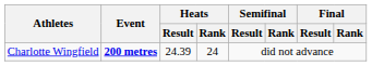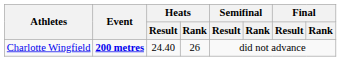Charlotte Wingfield | Heats / Result: 24.39 -> 24.40
Charlotte Wingfield | Heats / Rank: 24 -> 26
